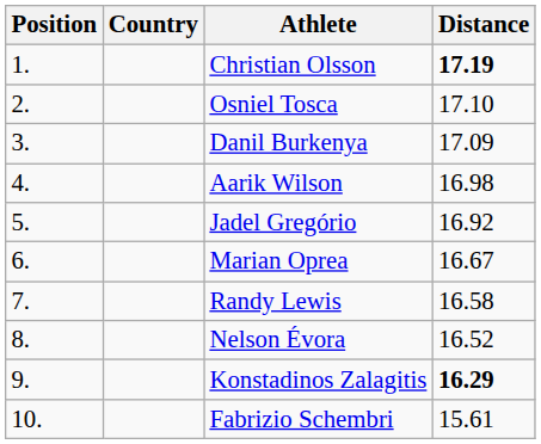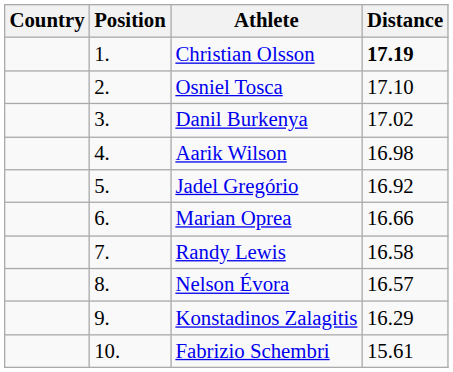columns swapped: Position <-> Country
Danil Burkenya | Distance: 17.09 -> 17.02
Marian Oprea | Distance: 16.67 -> 16.66
Nelson Évora | Distance: 16.52 -> 16.57
Konstadinos Zalagitis | Distance: bold -> normal
